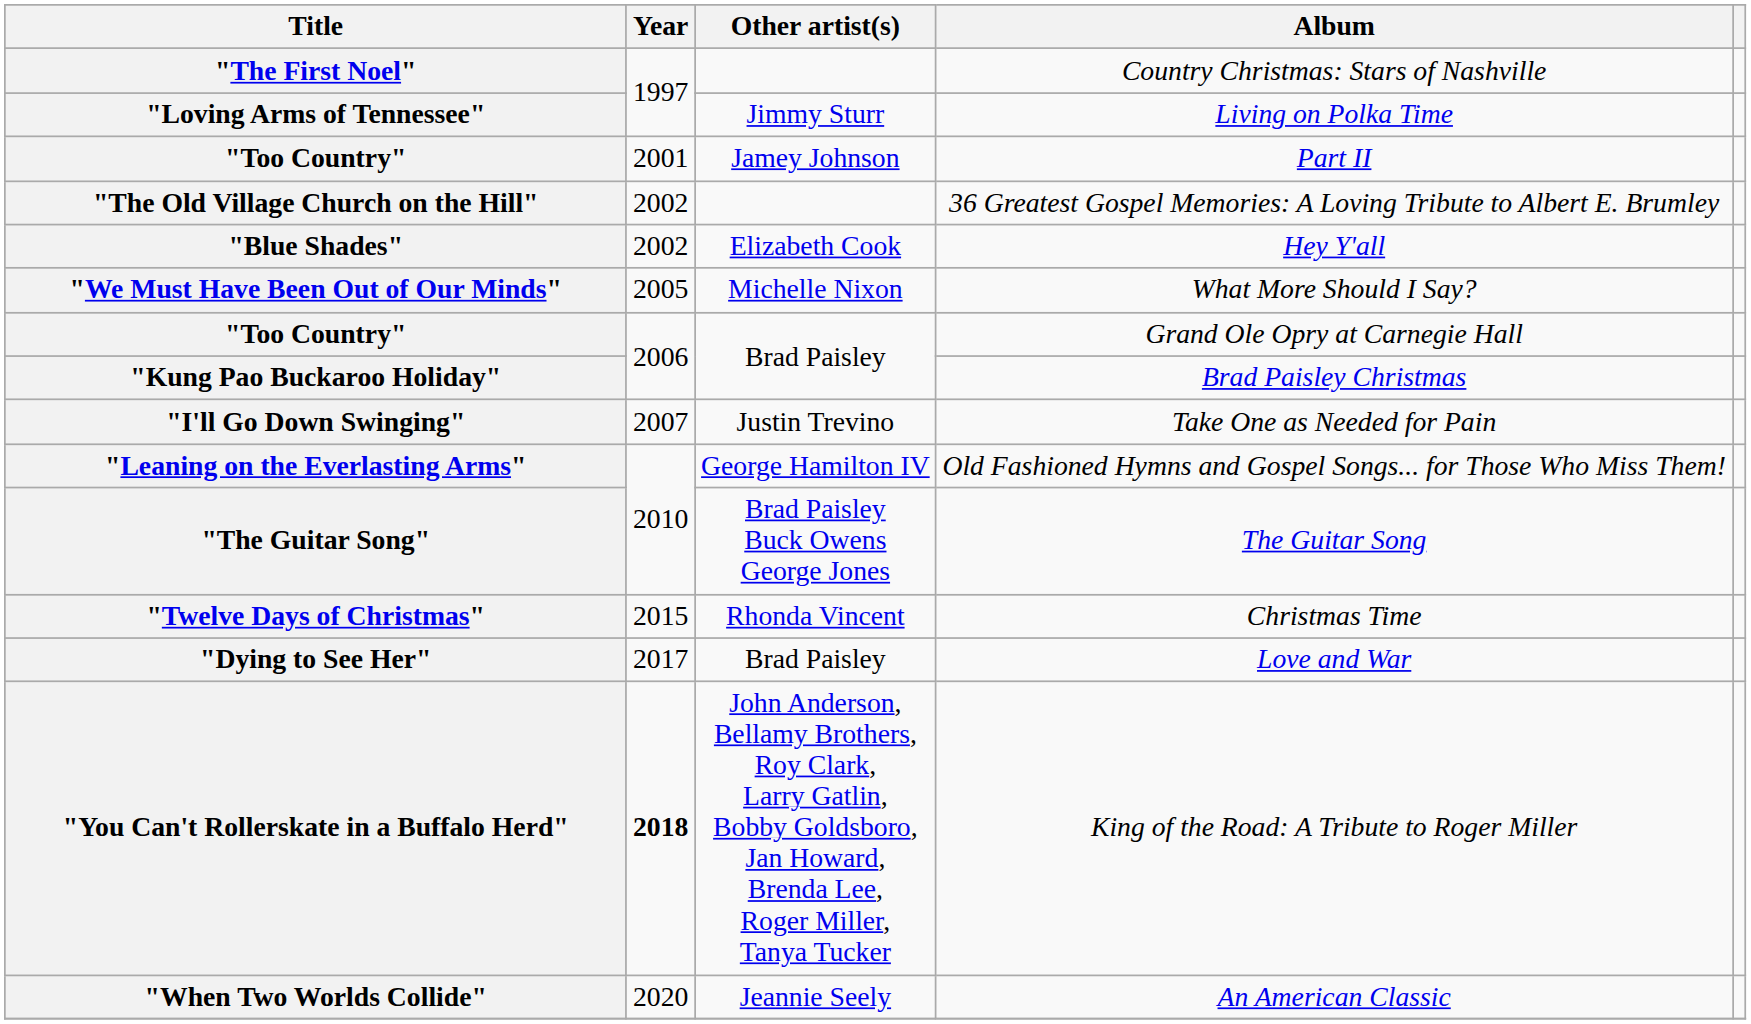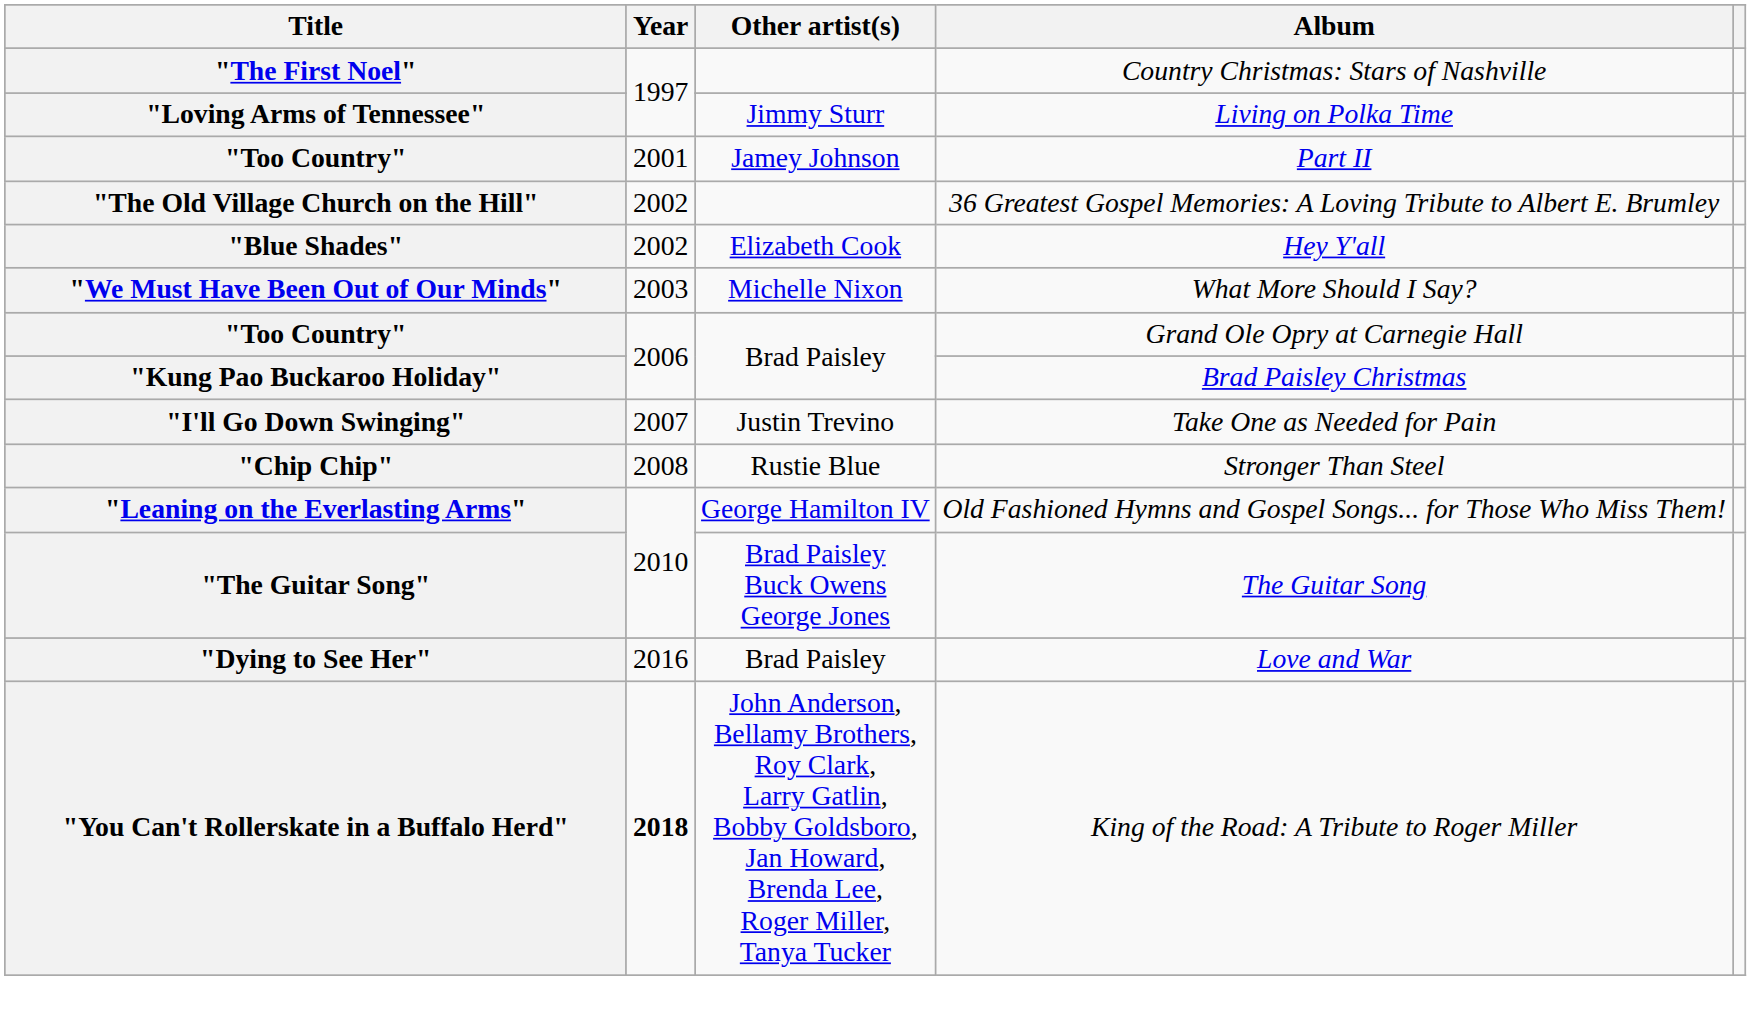"We Must Have Been Out of Our Minds" | Year: 2005 -> 2003
+ row: "Chip Chip" | 2008 | Rustie Blue | Stronger Than Steel
- row: "Twelve Days of Christmas" | 2015 | Rhonda Vincent | Christmas Time
"Dying to See Her" | Year: 2017 -> 2016
- row: "When Two Worlds Collide" | 2020 | Jeannie Seely | An American Classic
